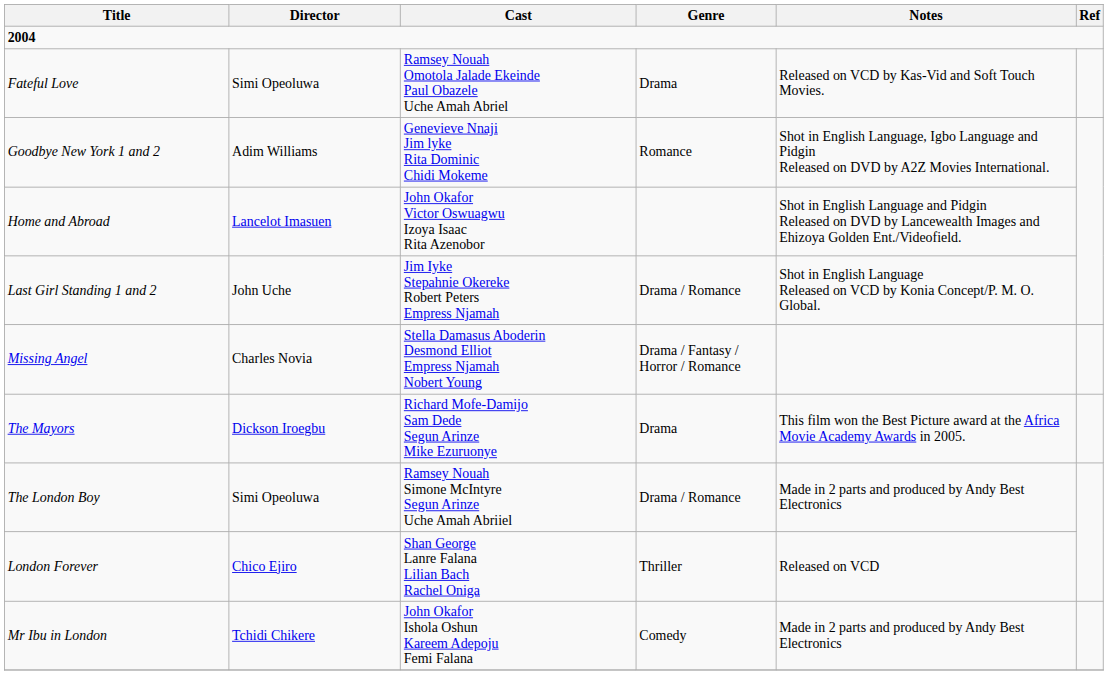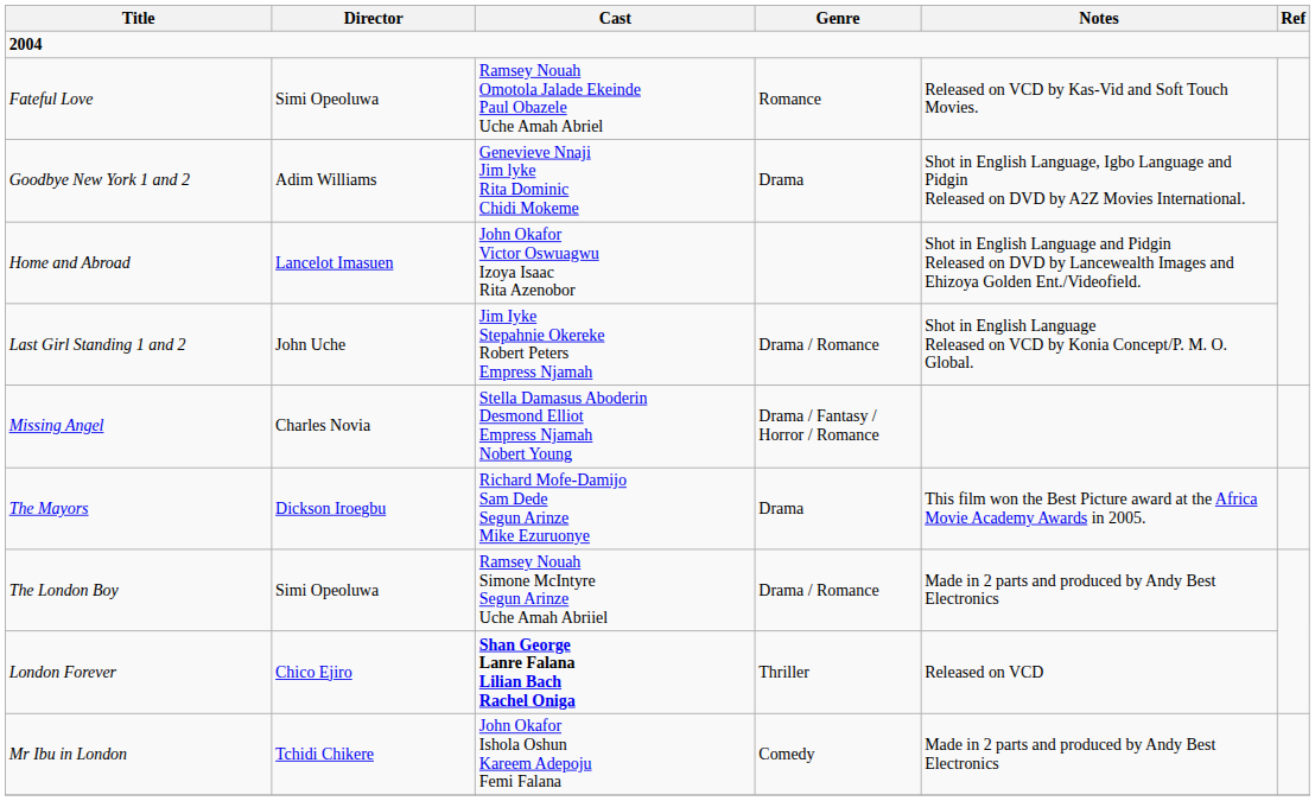Fateful Love | Genre: Drama -> Romance
Goodbye New York 1 and 2 | Genre: Romance -> Drama
London Forever | Cast: normal -> bold
